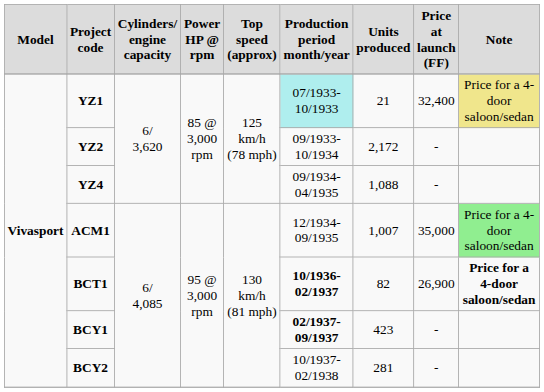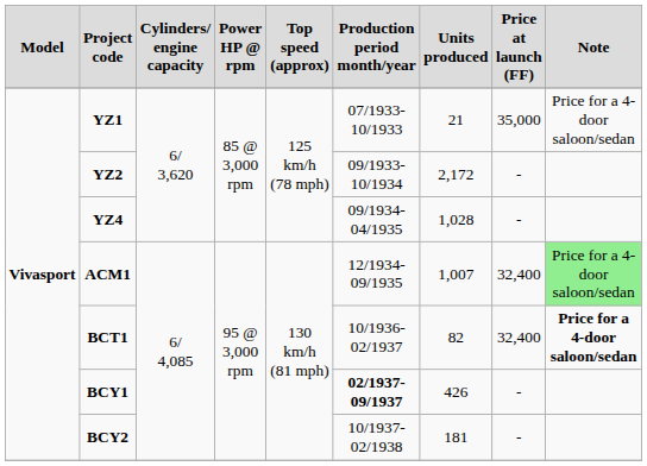YZ1 | Production period month/year: paleturquoise background -> no background
YZ1 | Price at launch (FF): 32,400 -> 35,000
YZ1 | Note: khaki background -> no background
YZ4 | Units produced: 1,088 -> 1,028
ACM1 | Price at launch (FF): 35,000 -> 32,400
BCT1 | Production period month/year: bold -> normal
BCT1 | Price at launch (FF): 26,900 -> 32,400
BCY1 | Units produced: 423 -> 426
BCY2 | Units produced: 281 -> 181
